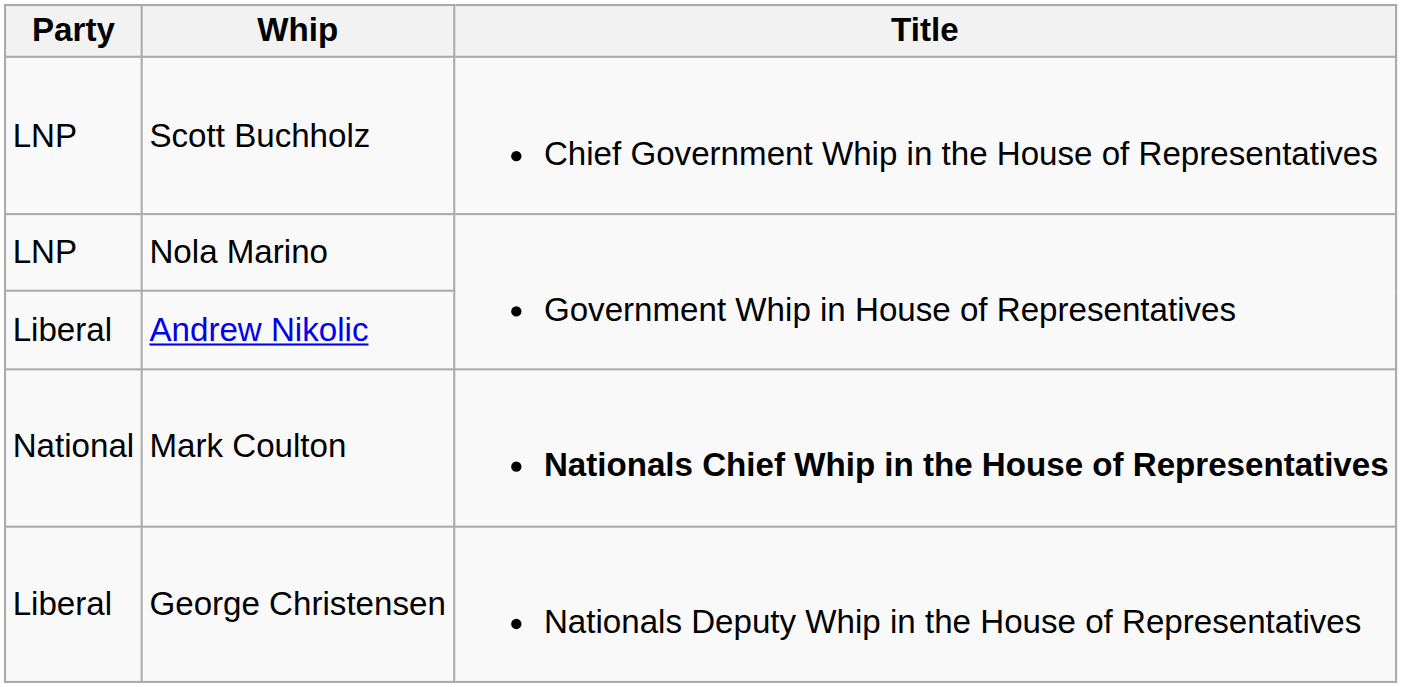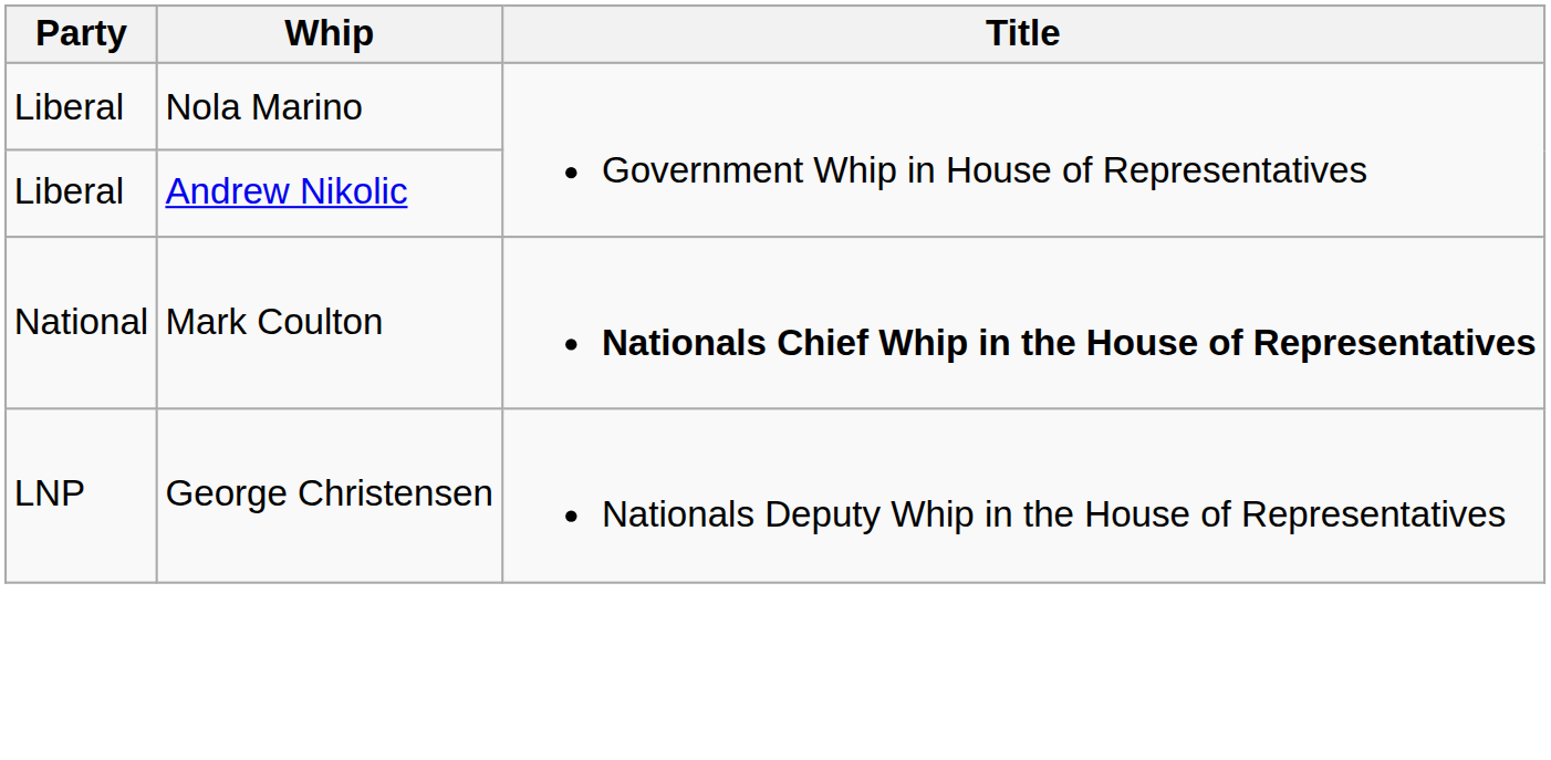- row: LNP | Scott Buchholz | Chief Government Whip in the House of Representatives
Nola Marino | Party: LNP -> Liberal
George Christensen | Party: Liberal -> LNP
